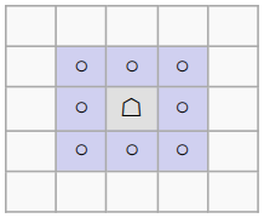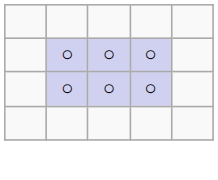- row: ○ | ☖ | ○
